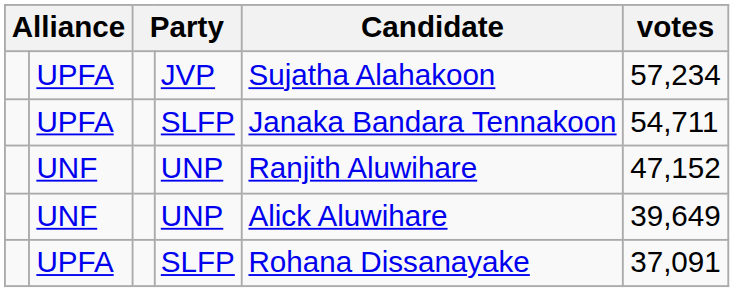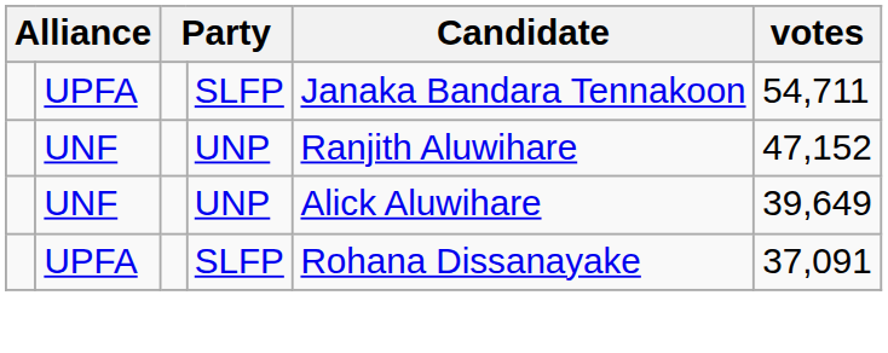- row: UPFA | JVP | Sujatha Alahakoon | 57,234
